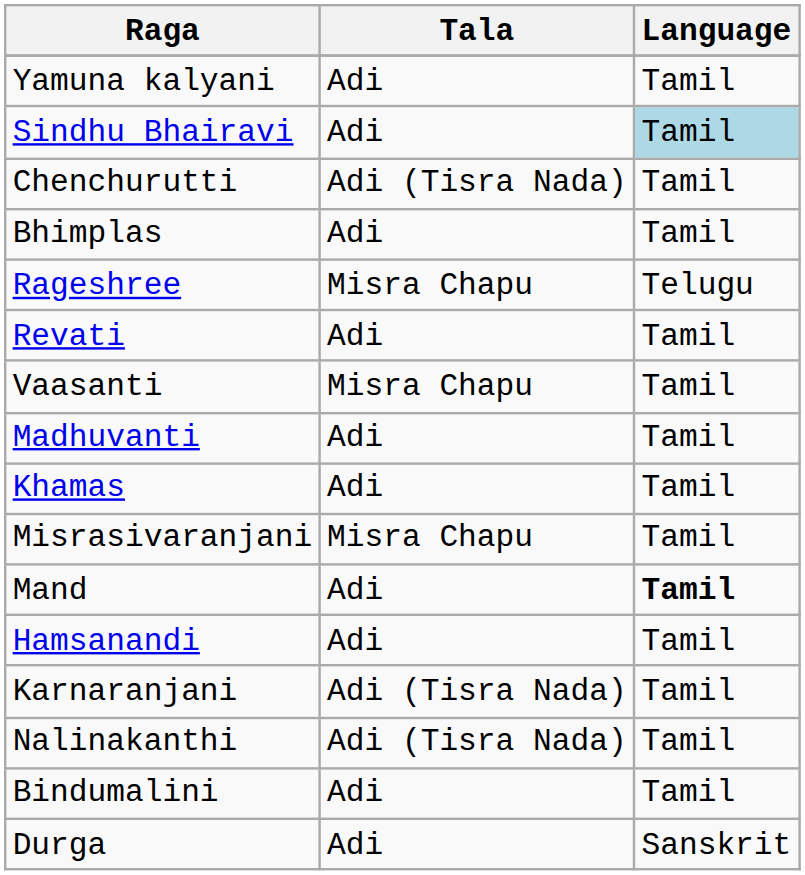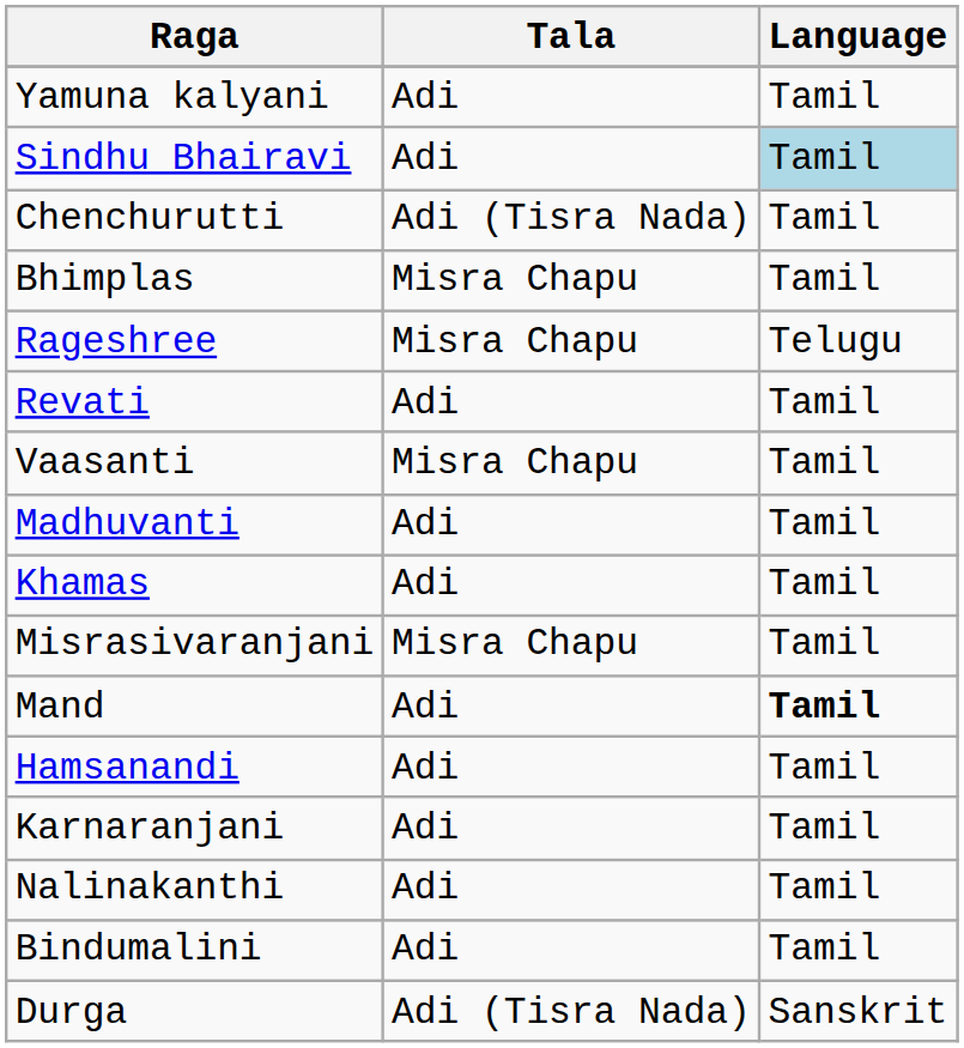Bhimplas | Tala: Adi -> Misra Chapu
Karnaranjani | Tala: Adi (Tisra Nada) -> Adi
Nalinakanthi | Tala: Adi (Tisra Nada) -> Adi
Durga | Tala: Adi -> Adi (Tisra Nada)
